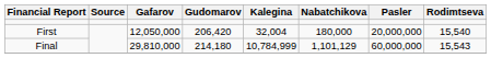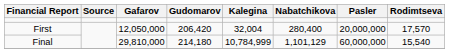First | Nabatchikova: 180,000 -> 280,400
First | Rodimtseva: 15,540 -> 17,570
Final | Rodimtseva: 15,543 -> 15,540
